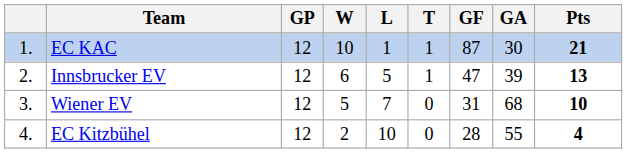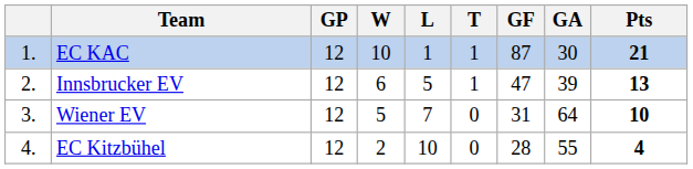Wiener EV | GA: 68 -> 64
